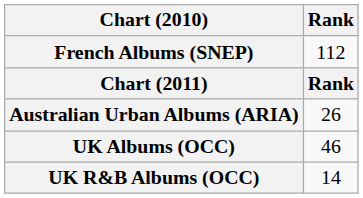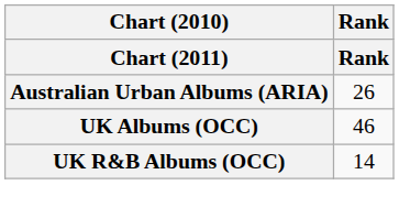- row: French Albums (SNEP) | 112
